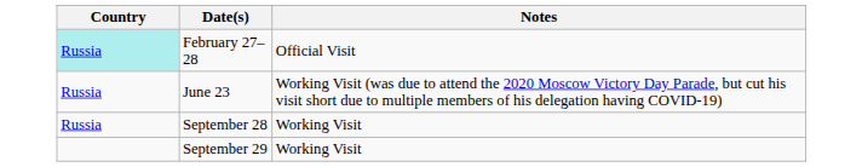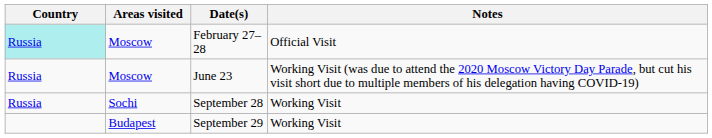+ column: Areas visited | Moscow | Moscow | Sochi | Budapest
